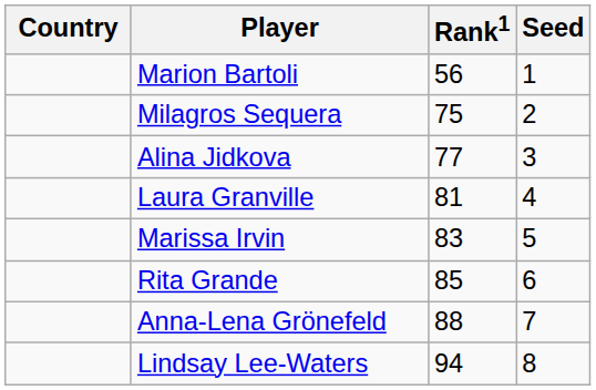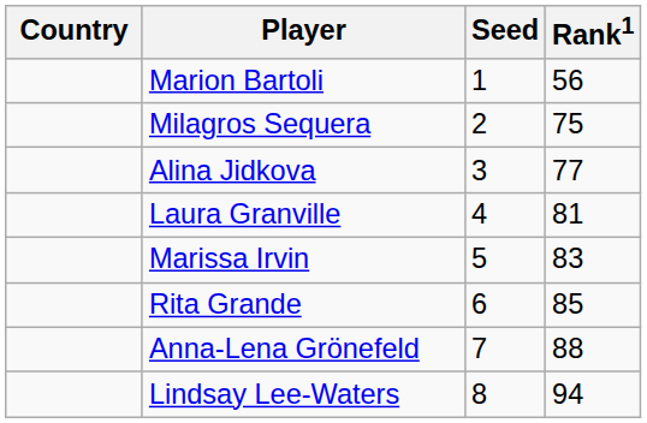columns swapped: Rank1 <-> Seed
